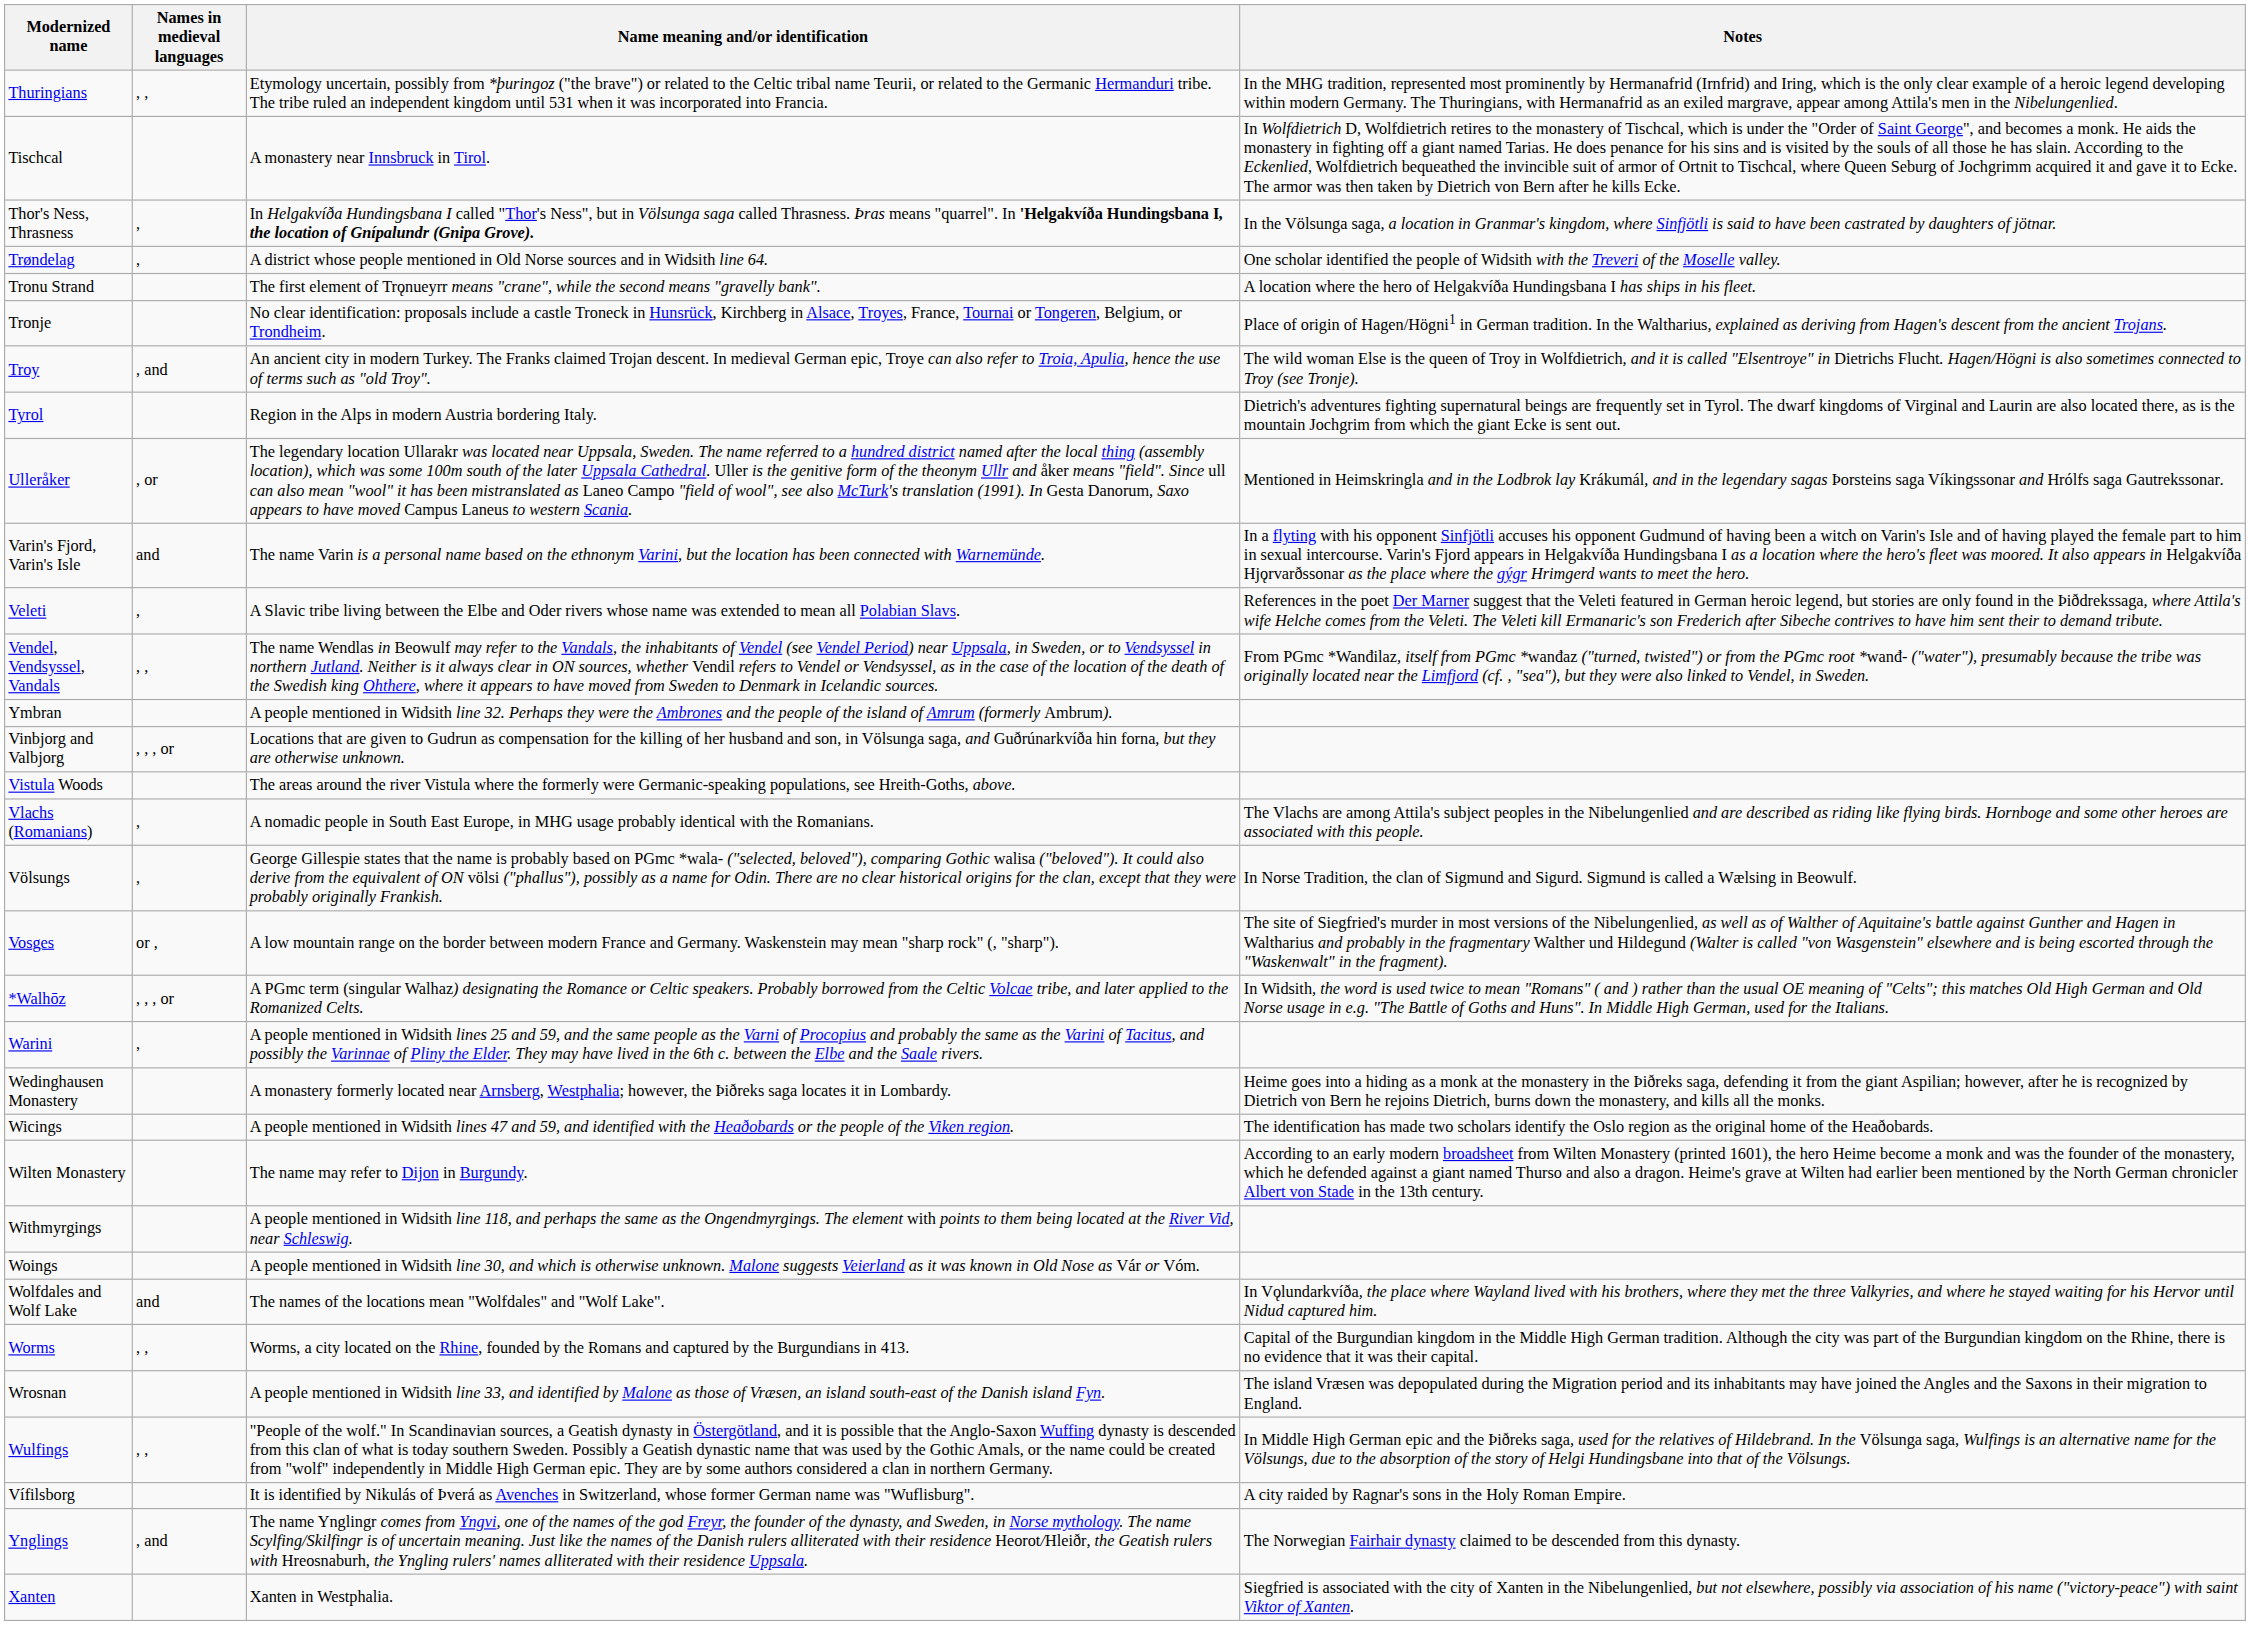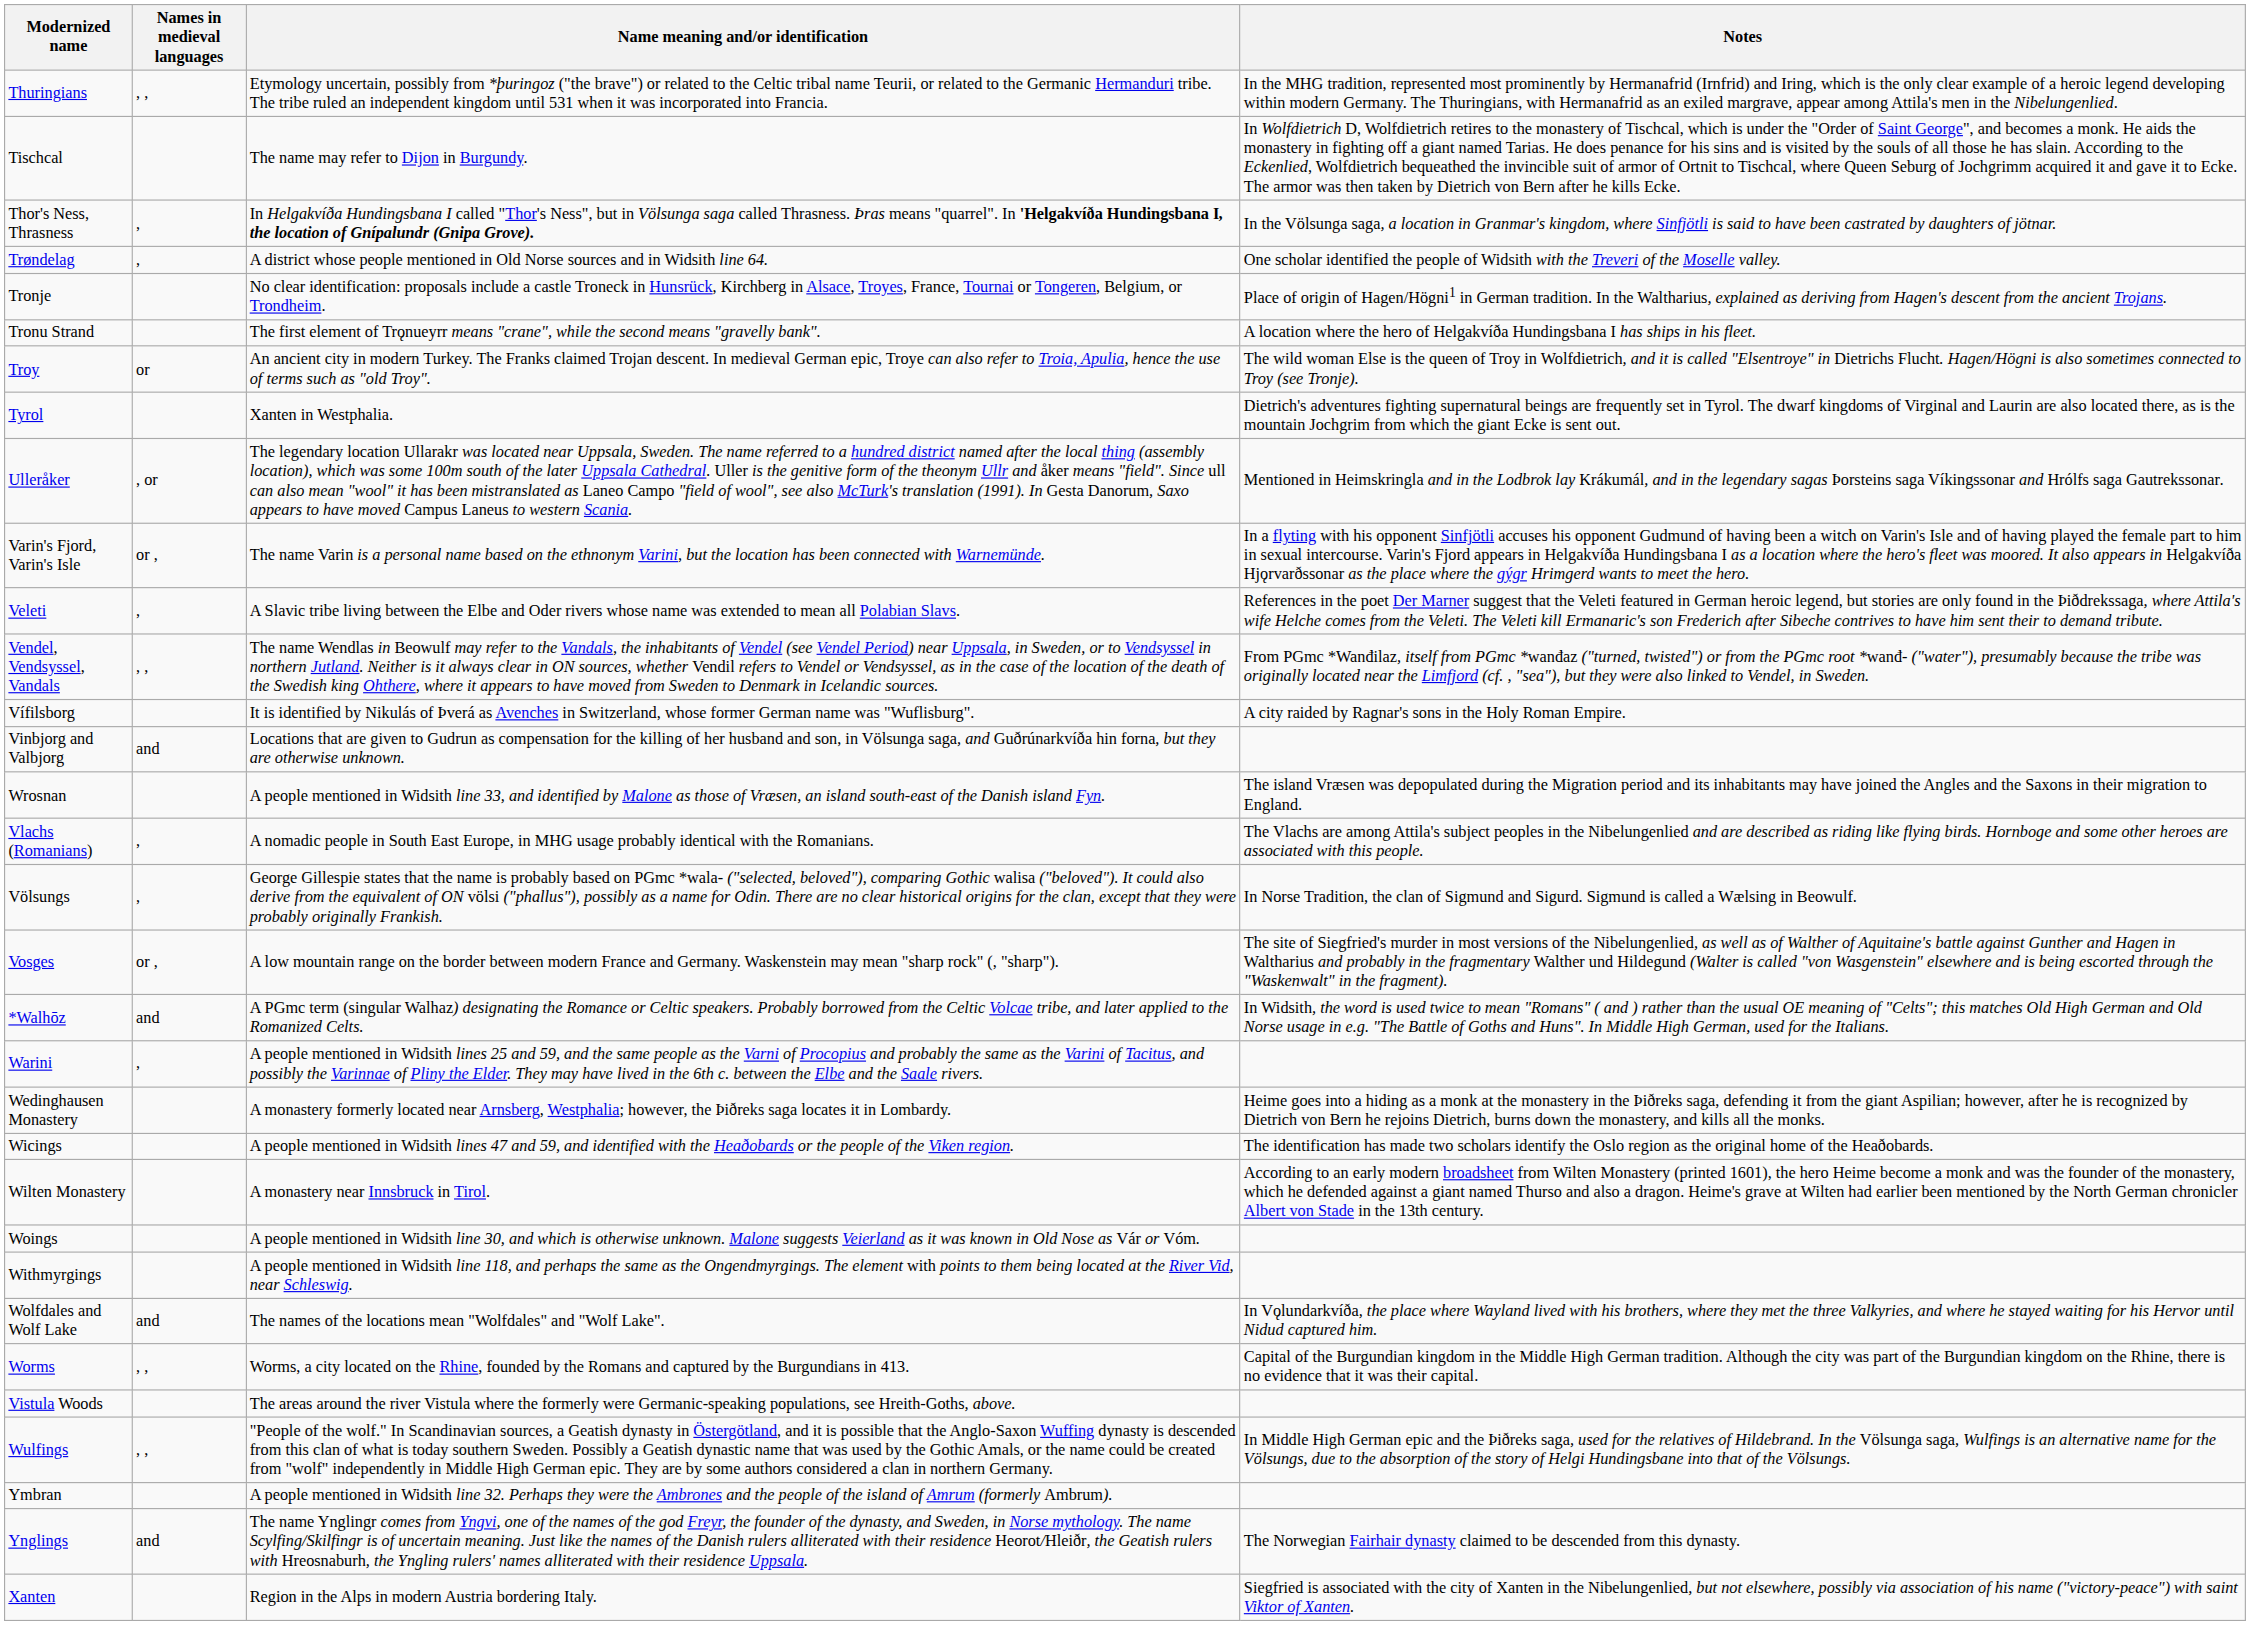Tischcal | Name meaning and/or identification: A monastery near Innsbruck in Tirol. -> The name may refer to Dijon in Burgundy.
rows swapped: Tronu Strand <-> Tronje
Troy | Names in medieval languages: , and -> or
Tyrol | Name meaning and/or identification: Region in the Alps in modern Austria bordering Italy. -> Xanten in Westphalia.
Varin's Fjord, Varin's Isle | Names in medieval languages: and -> or ,
rows swapped: Vífilsborg <-> Ymbran
Vinbjorg and Valbjorg | Names in medieval languages: , , , or -> and
rows swapped: Vistula Woods <-> Wrosnan
*Walhōz | Names in medieval languages: , , , or -> and
Wilten Monastery | Name meaning and/or identification: The name may refer to Dijon in Burgundy. -> A monastery near Innsbruck in Tirol.
rows swapped: Withmyrgings <-> Woings
Ynglings | Names in medieval languages: , and -> and
Xanten | Name meaning and/or identification: Xanten in Westphalia. -> Region in the Alps in modern Austria bordering Italy.
